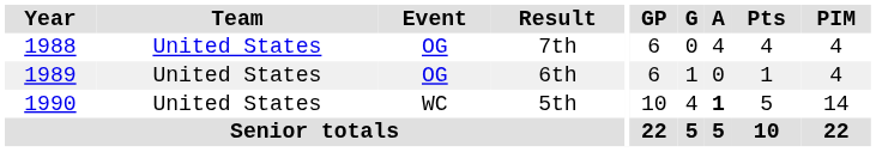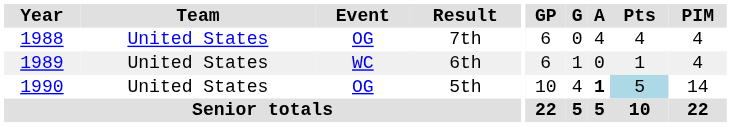6th | Event: OG -> WC
5th | Event: WC -> OG
5th | Pts: no background -> lightblue background
